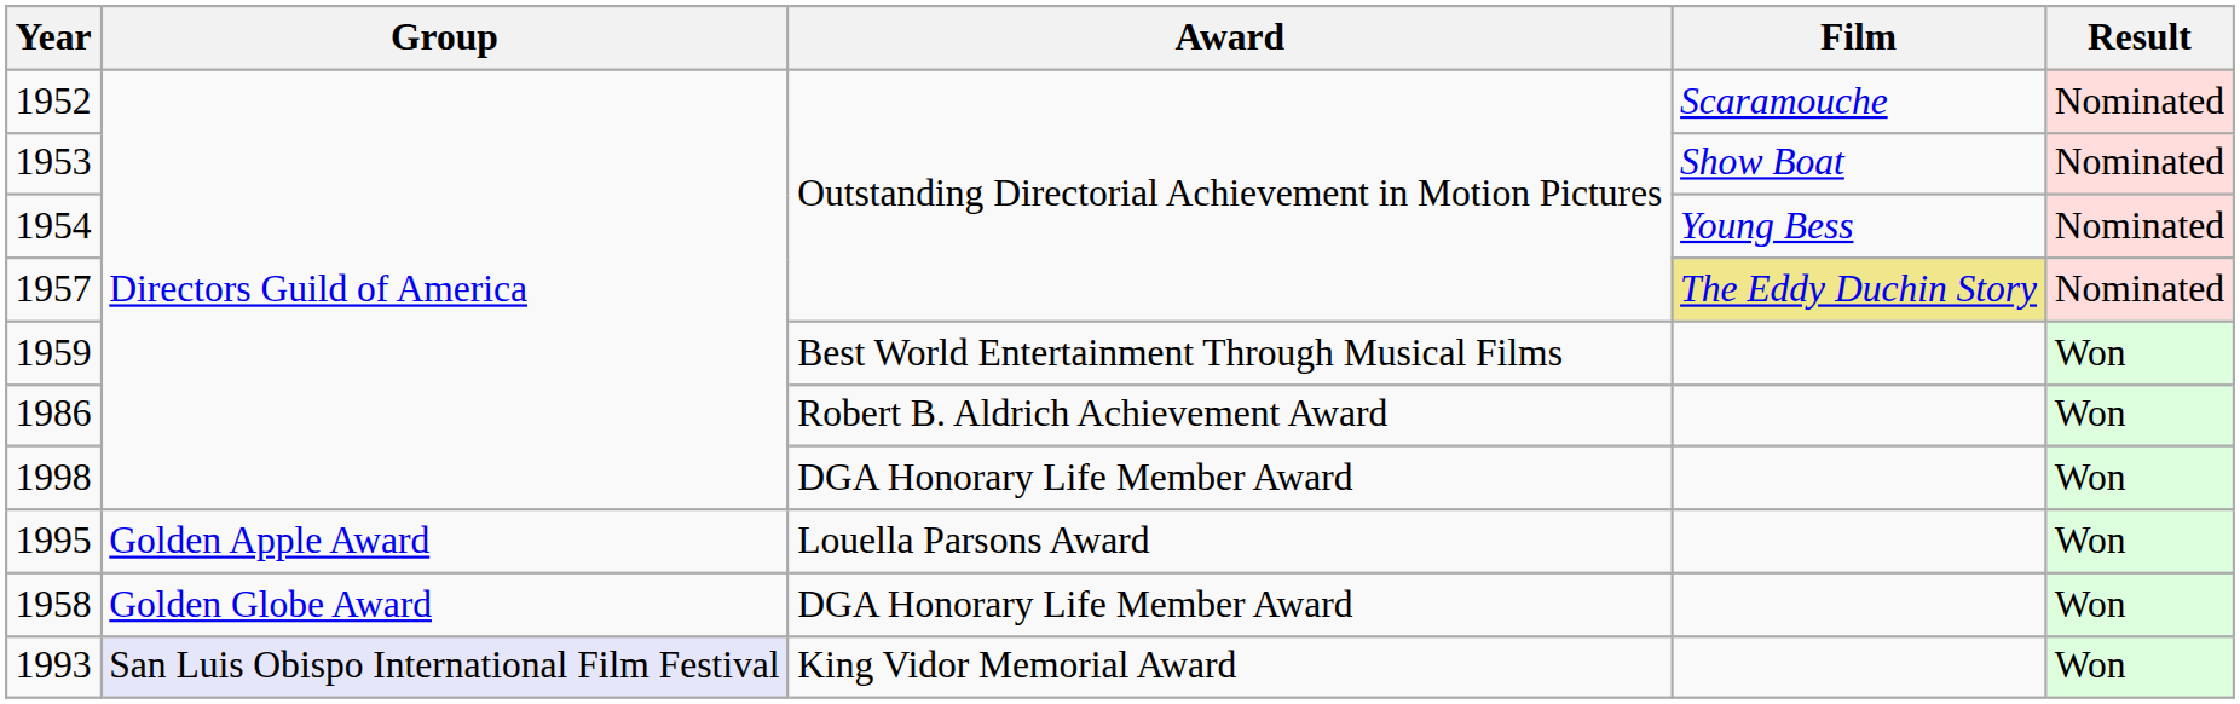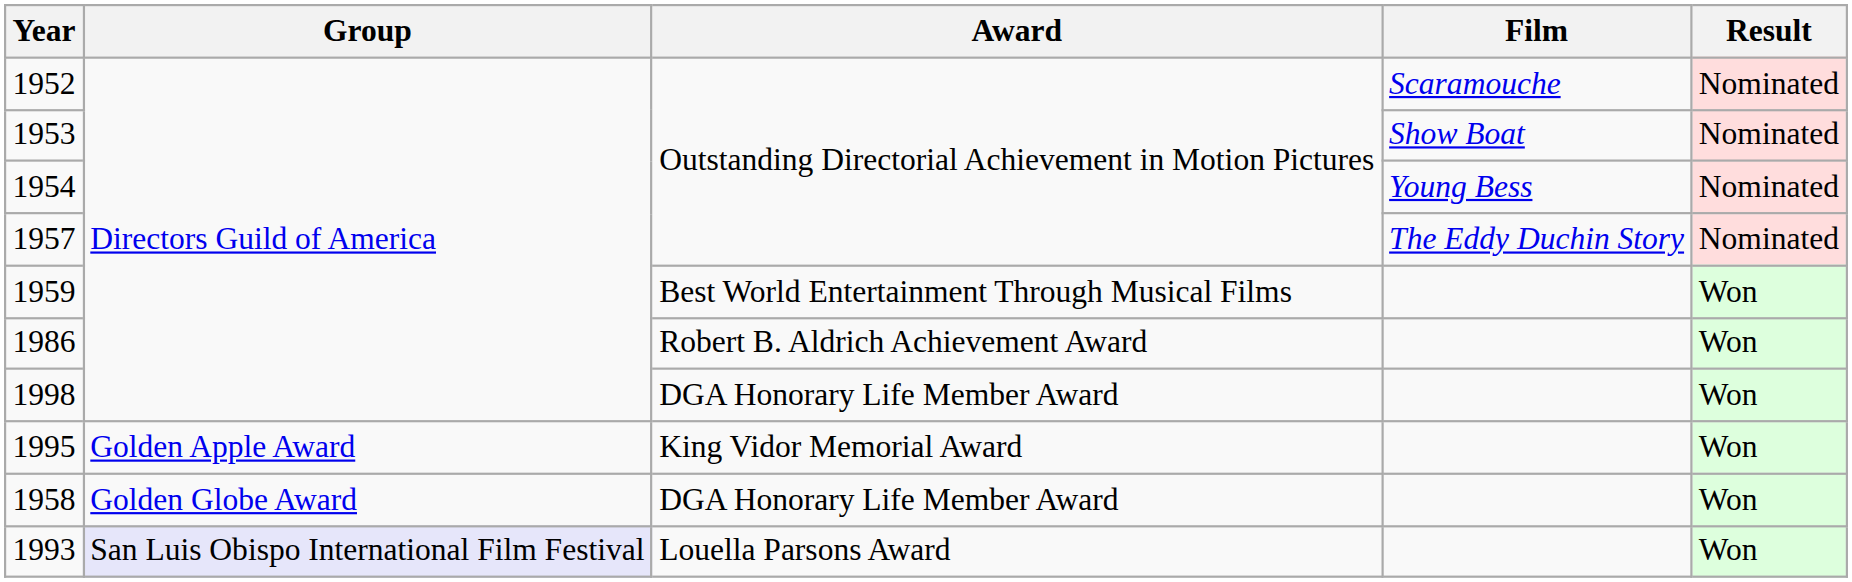1957 | Film: khaki background -> no background
1995 | Award: Louella Parsons Award -> King Vidor Memorial Award
1993 | Award: King Vidor Memorial Award -> Louella Parsons Award
